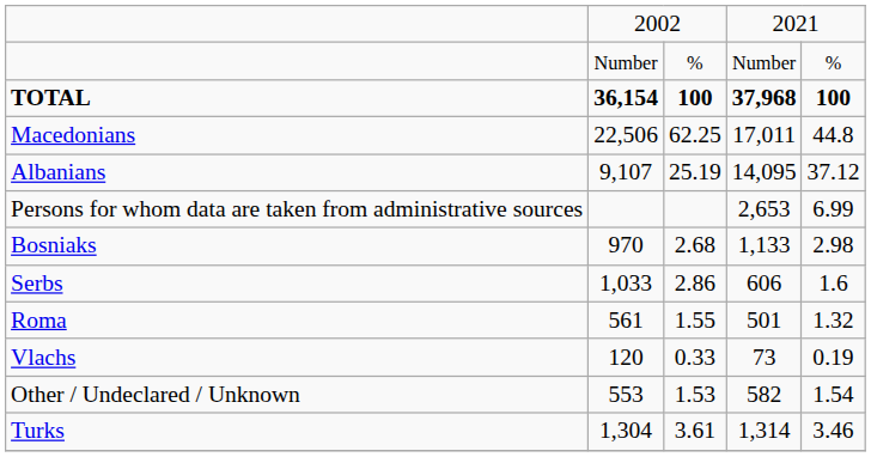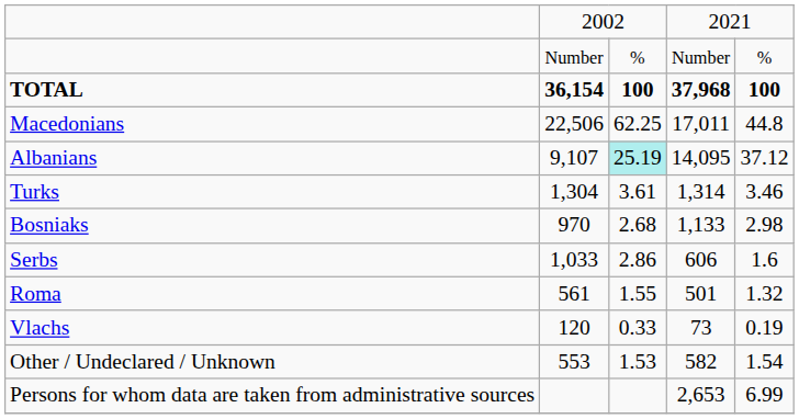Albanians | column 3: no background -> paleturquoise background
rows swapped: Turks <-> Persons for whom data are taken from administrative sources
